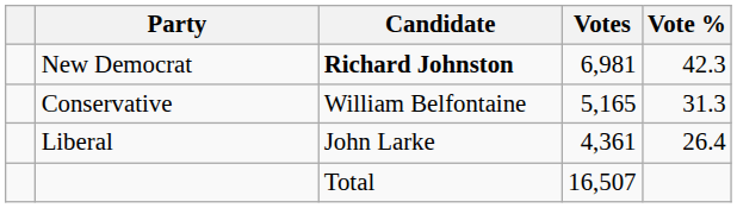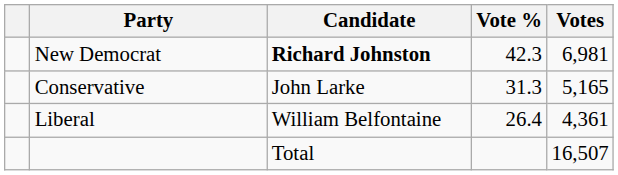columns swapped: Votes <-> Vote %
Conservative | Candidate: William Belfontaine -> John Larke
Liberal | Candidate: John Larke -> William Belfontaine
